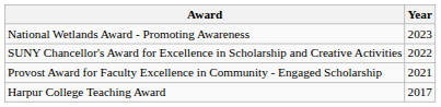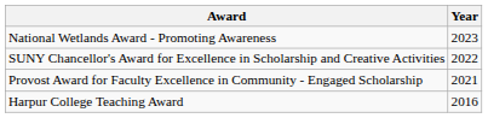Harpur College Teaching Award | Year: 2017 -> 2016
